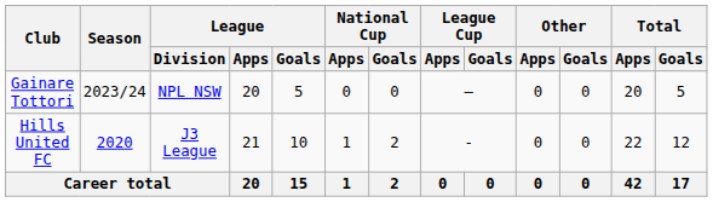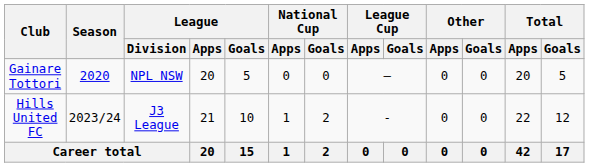Gainare Tottori | Season: 2023/24 -> 2020
Hills United FC | Season: 2020 -> 2023/24
